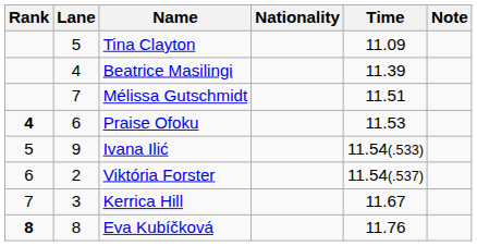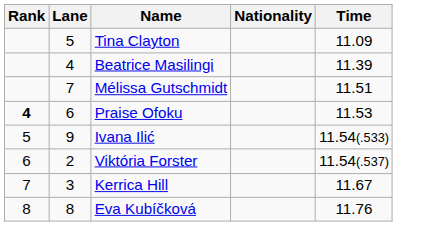- column: Note
Eva Kubíčková | Rank: bold -> normal
